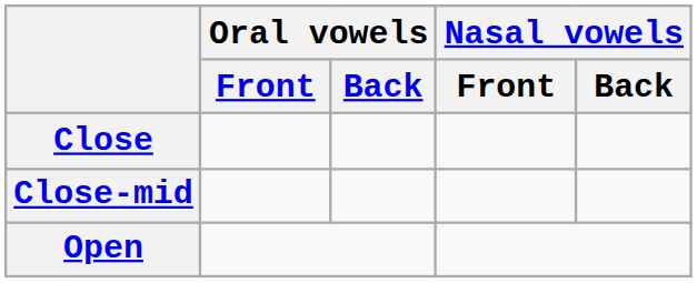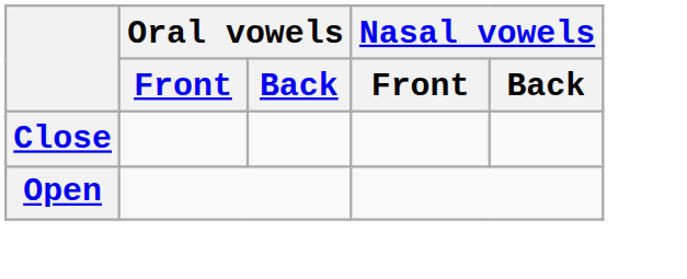- row: Close-mid
